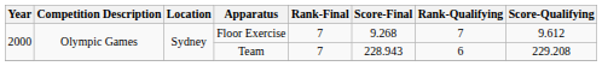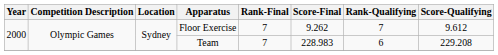Floor Exercise | Score-Final: 9.268 -> 9.262
Team | Score-Final: 228.943 -> 228.983
